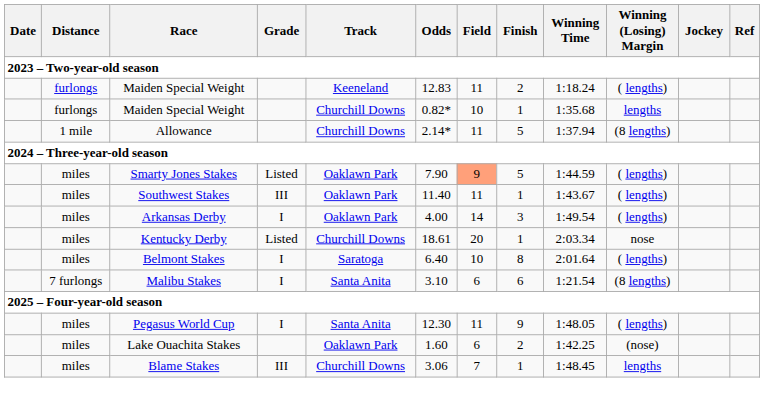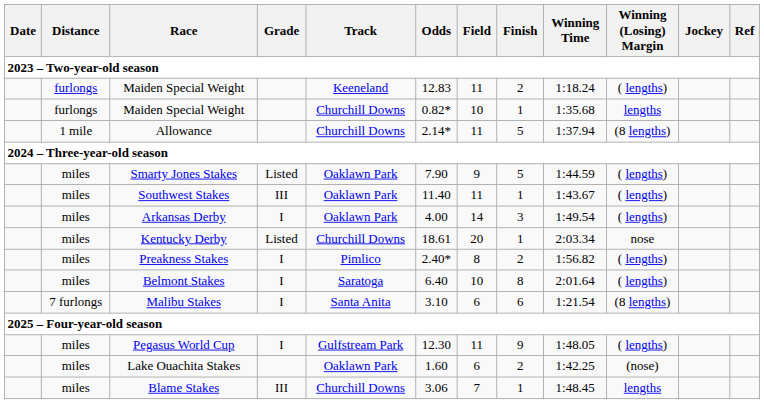Smarty Jones Stakes | Field: lightsalmon background -> no background
+ row: miles | Preakness Stakes | I | Pimlico | 2.40* | 8 | 2 | 1:56.82 | ( lengths)
Pegasus World Cup | Track: Santa Anita -> Gulfstream Park
